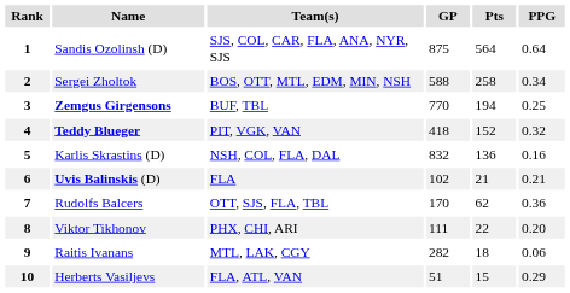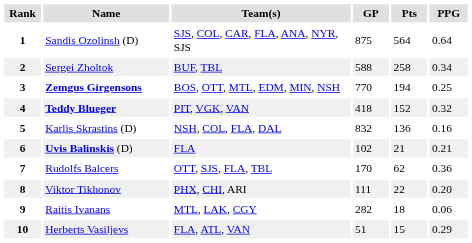2 | Team(s): BOS, OTT, MTL, EDM, MIN, NSH -> BUF, TBL
3 | Team(s): BUF, TBL -> BOS, OTT, MTL, EDM, MIN, NSH
